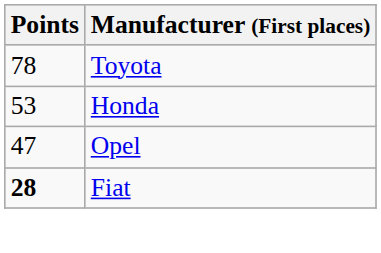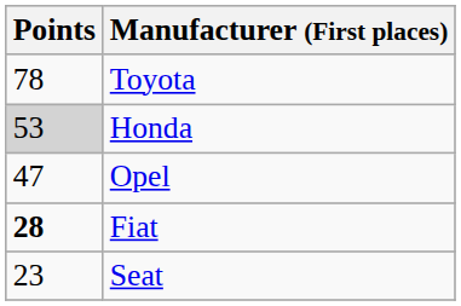Honda | Points: no background -> lightgrey background
+ row: 23 | Seat
